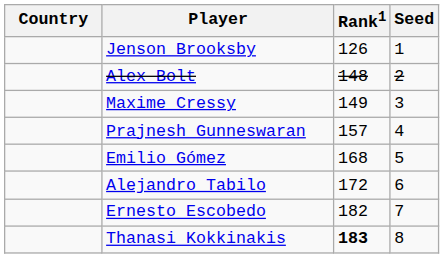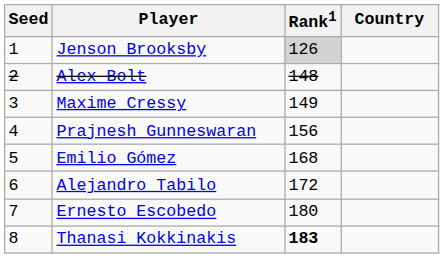columns swapped: Country <-> Seed
Jenson Brooksby | Rank1: no background -> lightgrey background
Prajnesh Gunneswaran | Rank1: 157 -> 156
Ernesto Escobedo | Rank1: 182 -> 180
